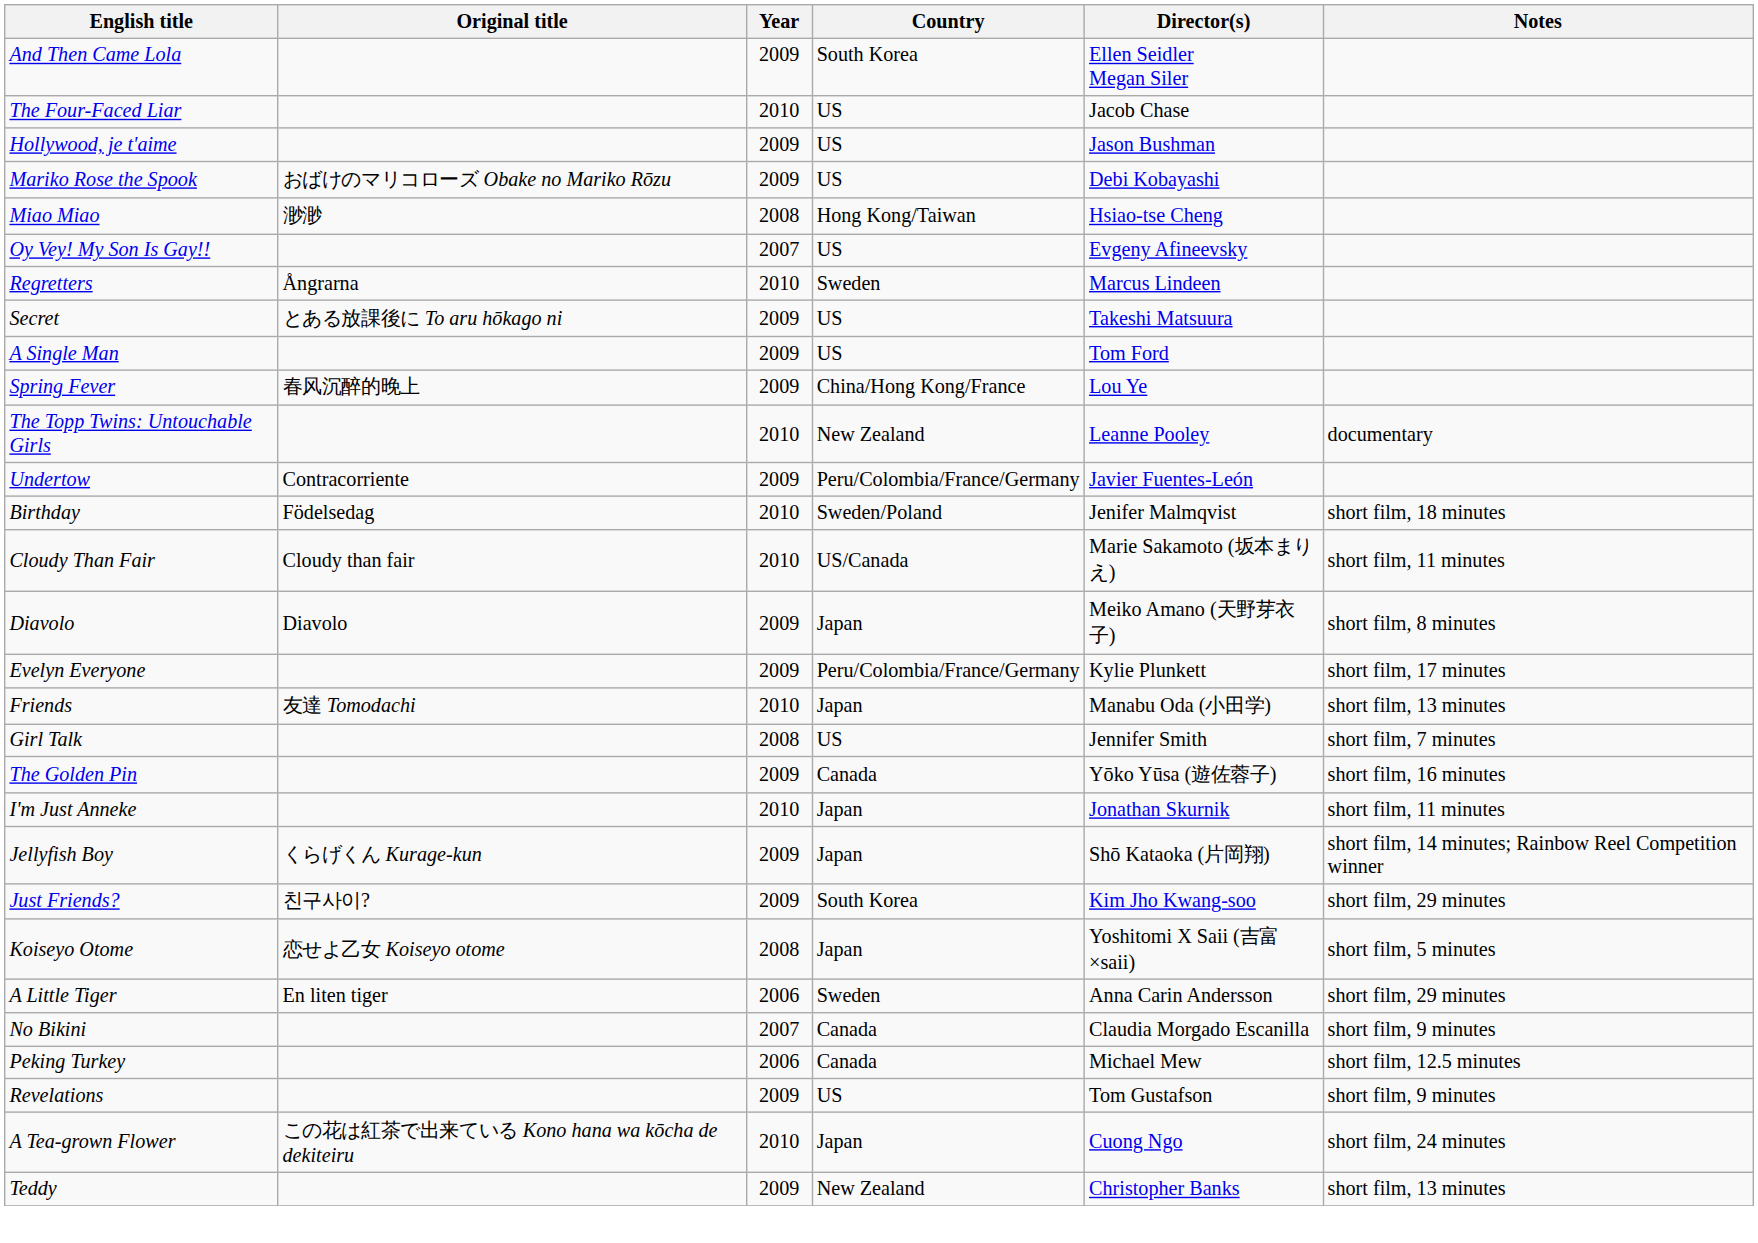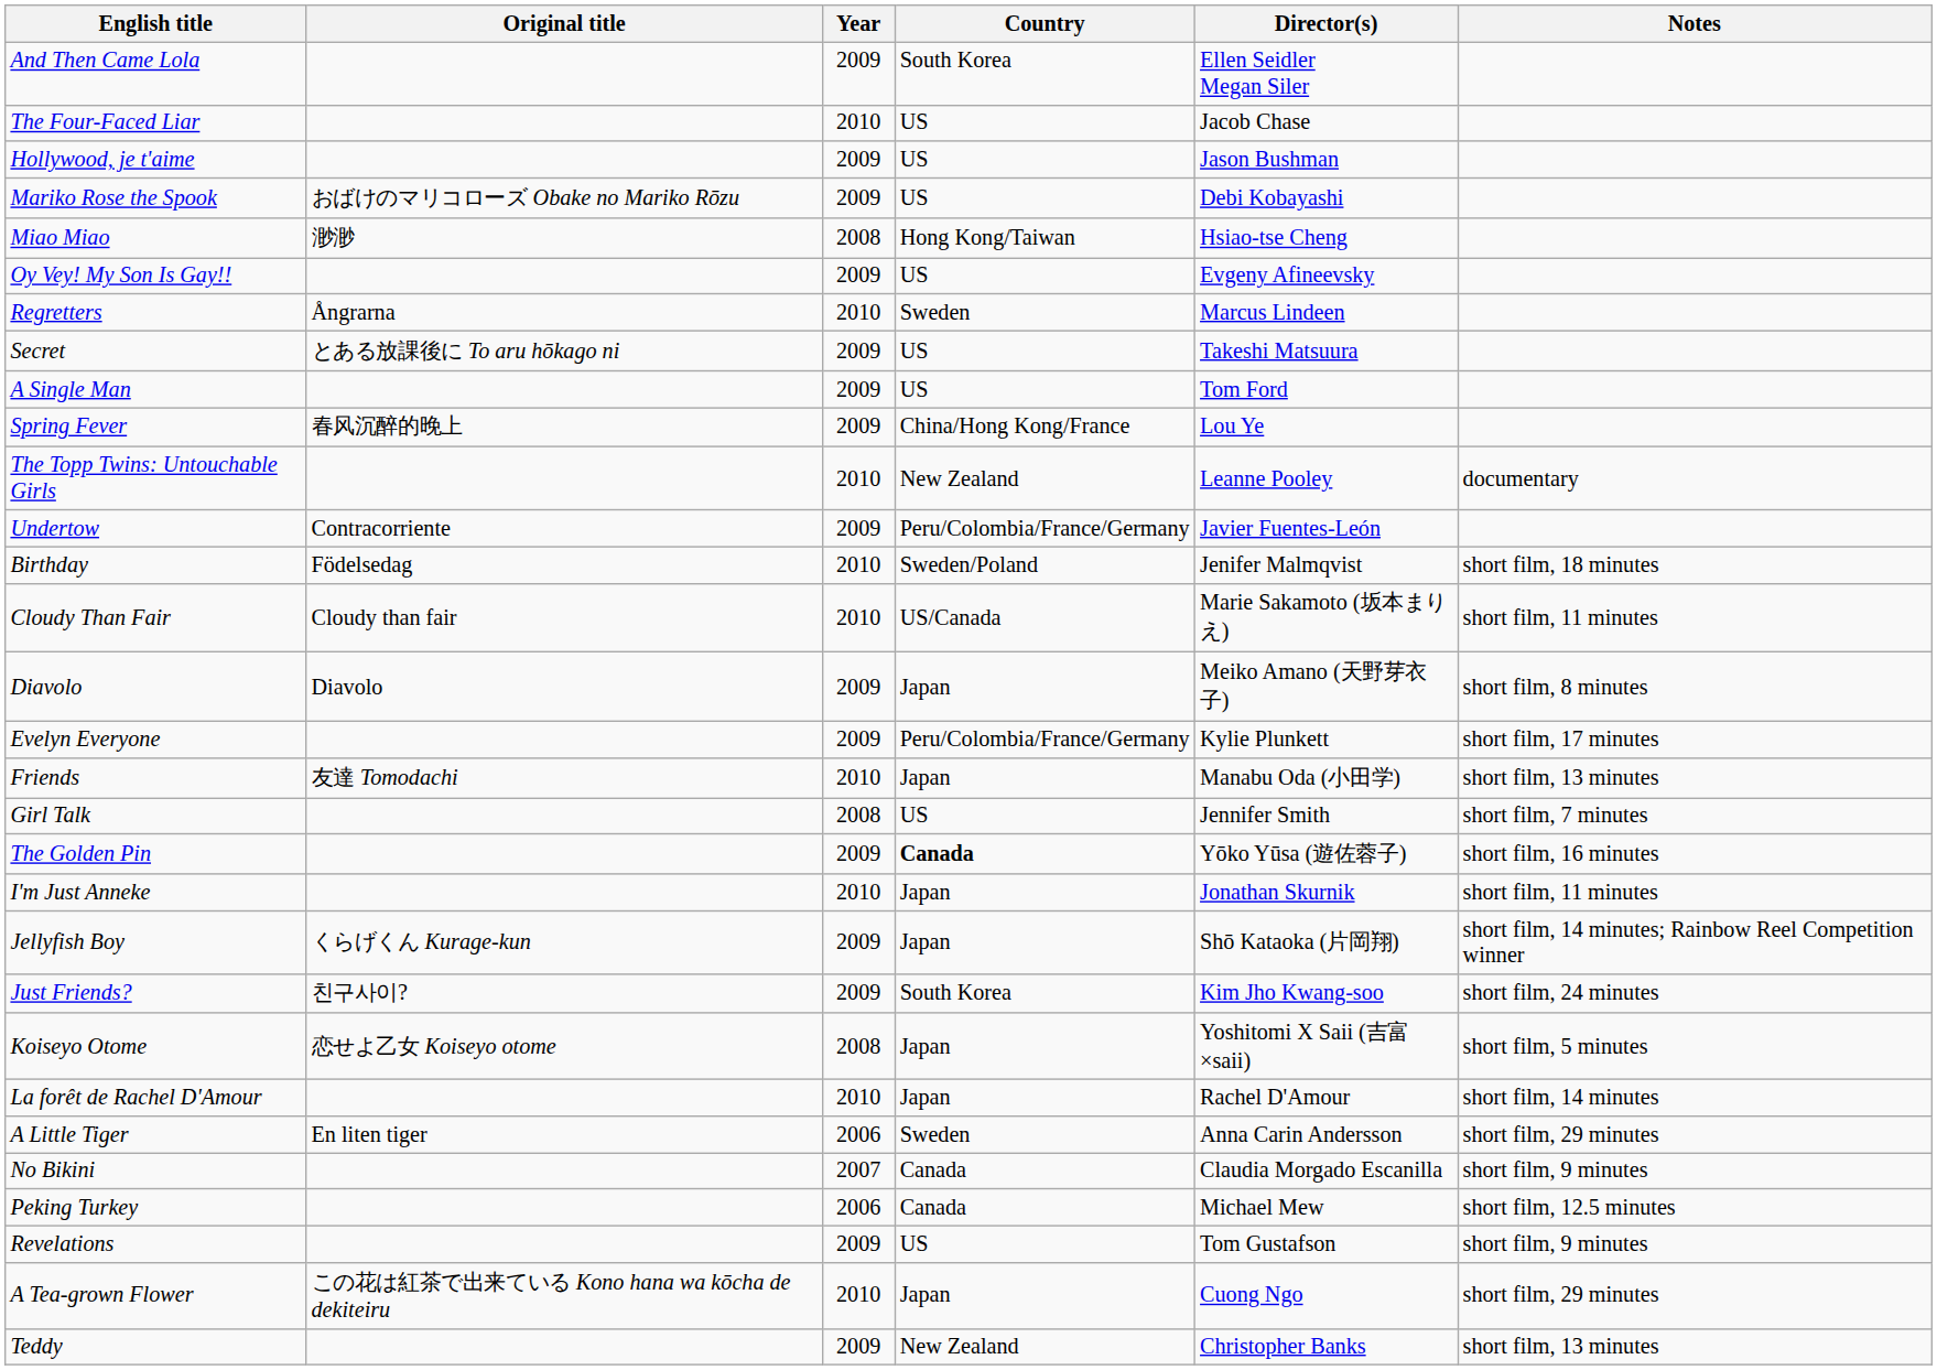Oy Vey! My Son Is Gay!! | Year: 2007 -> 2009
The Golden Pin | Country: normal -> bold
Just Friends? | Notes: short film, 29 minutes -> short film, 24 minutes
+ row: La forêt de Rachel D'Amour | 2010 | Japan | Rachel D'Amour | short film, 14 minutes
A Tea-grown Flower | Notes: short film, 24 minutes -> short film, 29 minutes
